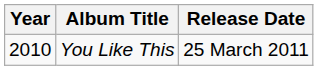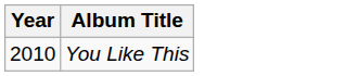- column: Release Date | 25 March 2011
